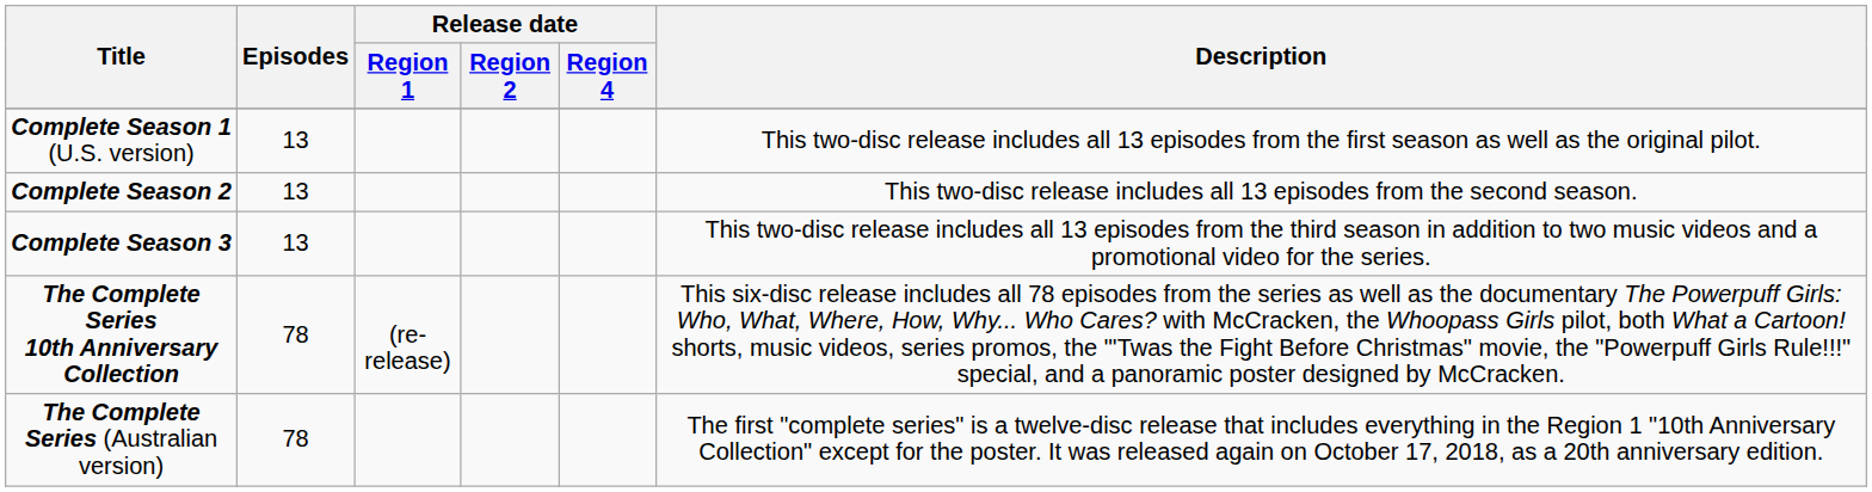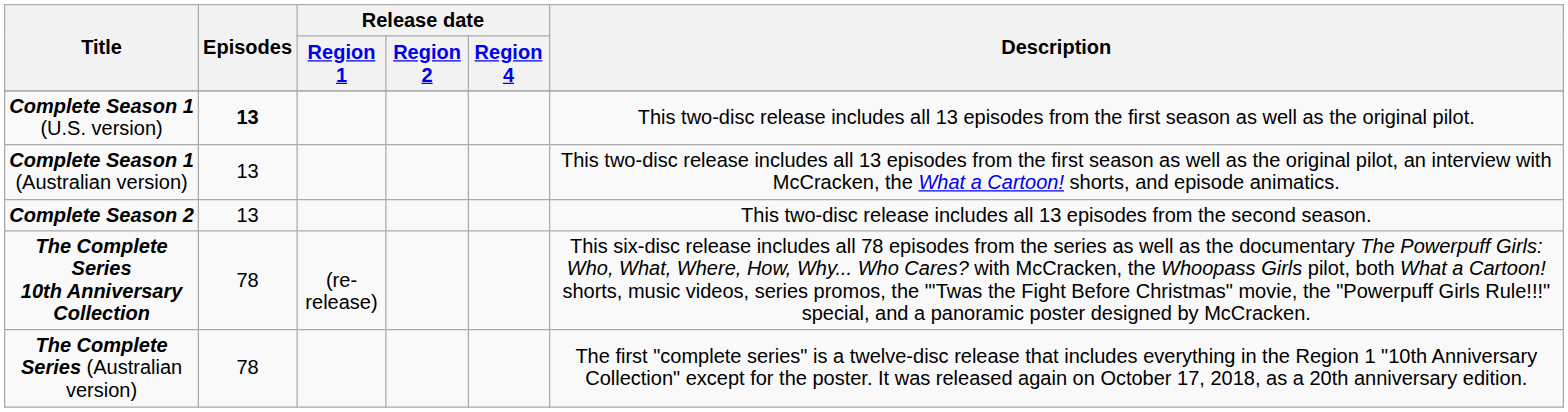Complete Season 1 (U.S. version) | Episodes: normal -> bold
+ row: Complete Season 1 (Australian version) | 13 | This two-disc release includes all 13 episodes from the first season as well as the original pilot, an interview with McCracken, the What a Cartoon! shorts, and episode animatics.
- row: Complete Season 3 | 13 | This two-disc release includes all 13 episodes from the third season in addition to two music videos and a promotional video for the series.
